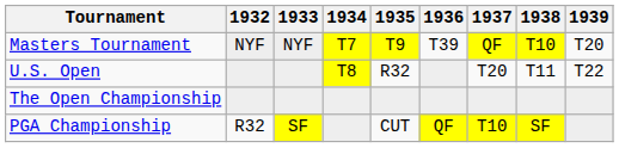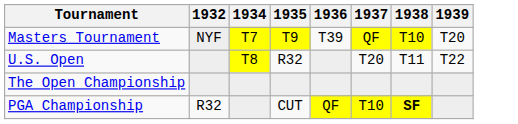- column: 1933 | NYF | SF
PGA Championship | 1938: normal -> bold
